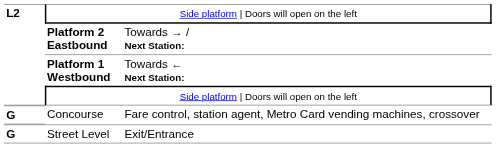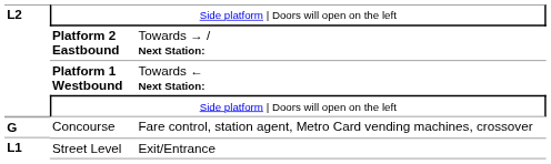Street Level | column 1: G -> L1
